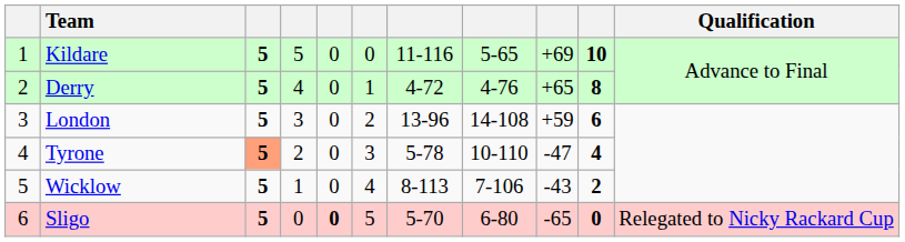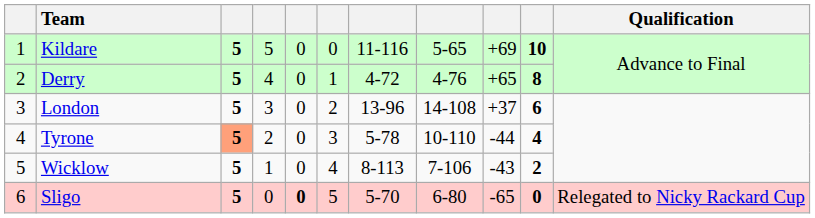London | column 9: +59 -> +37
Tyrone | column 9: -47 -> -44
